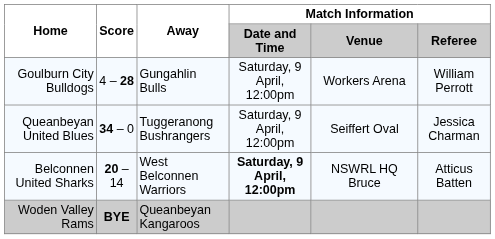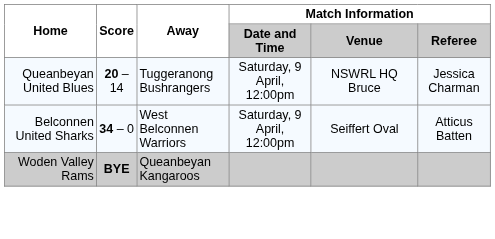- row: Goulburn City Bulldogs | 4 – 28 | Gungahlin Bulls | Saturday, 9 April, 12:00pm | Workers Arena | William Perrott
Queanbeyan United Blues | Score: 34 – 0 -> 20 – 14
Queanbeyan United Blues | Match Information / Venue: Seiffert Oval -> NSWRL HQ Bruce
Belconnen United Sharks | Score: 20 – 14 -> 34 – 0
Belconnen United Sharks | Match Information / Date and Time: bold -> normal
Belconnen United Sharks | Match Information / Venue: NSWRL HQ Bruce -> Seiffert Oval
